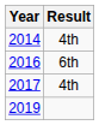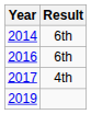2014 | Result: 4th -> 6th
